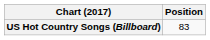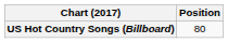US Hot Country Songs (Billboard) | Position: 83 -> 80
